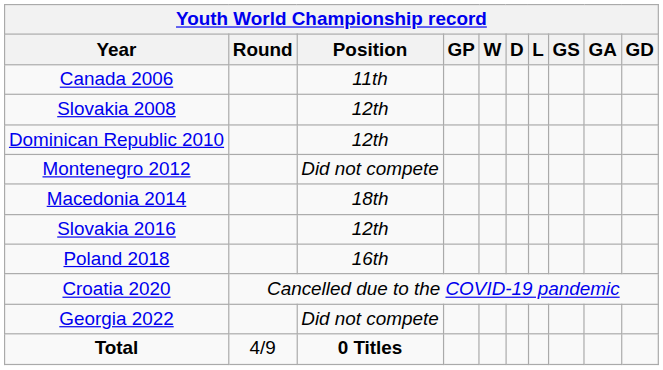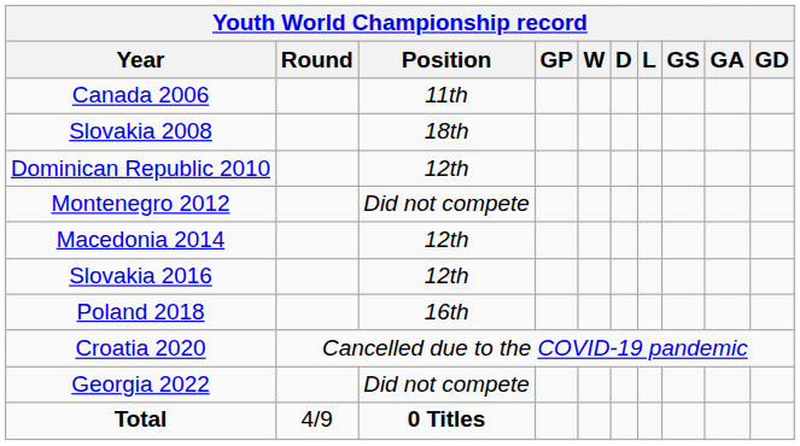Slovakia 2008 | Position: 12th -> 18th
Macedonia 2014 | Position: 18th -> 12th
